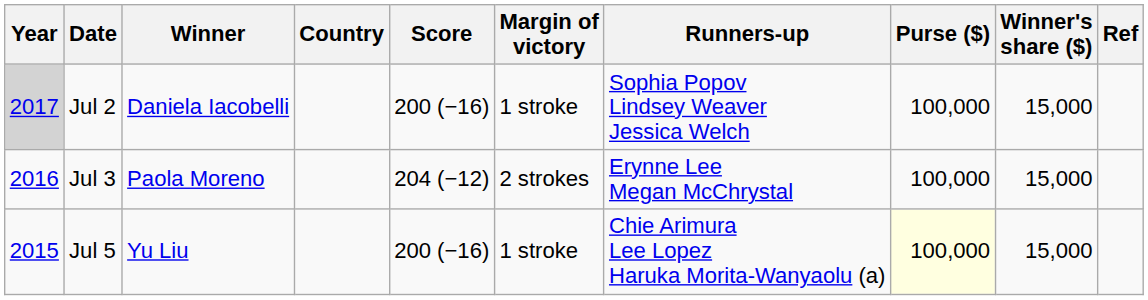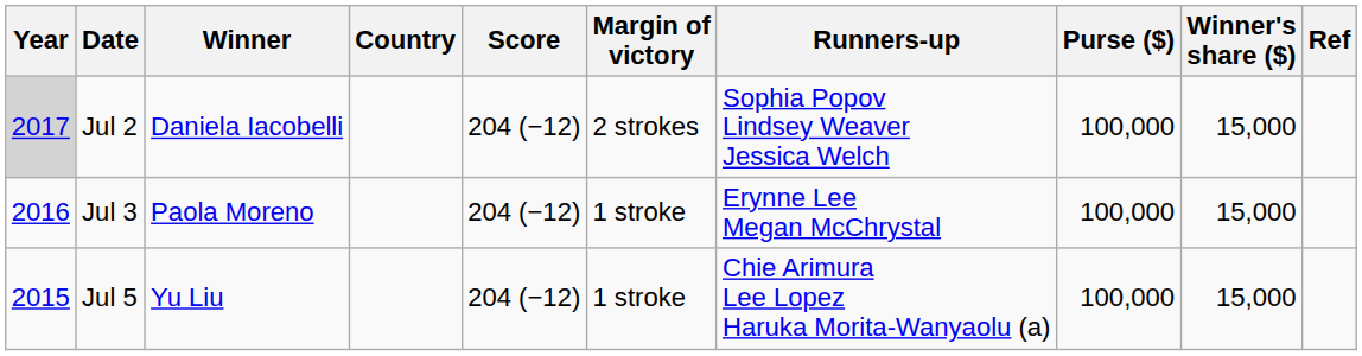Jul 2 | Score: 200 (−16) -> 204 (−12)
Jul 2 | Margin of victory: 1 stroke -> 2 strokes
Jul 3 | Margin of victory: 2 strokes -> 1 stroke
Jul 5 | Score: 200 (−16) -> 204 (−12)
Jul 5 | Purse ($): lightyellow background -> no background
